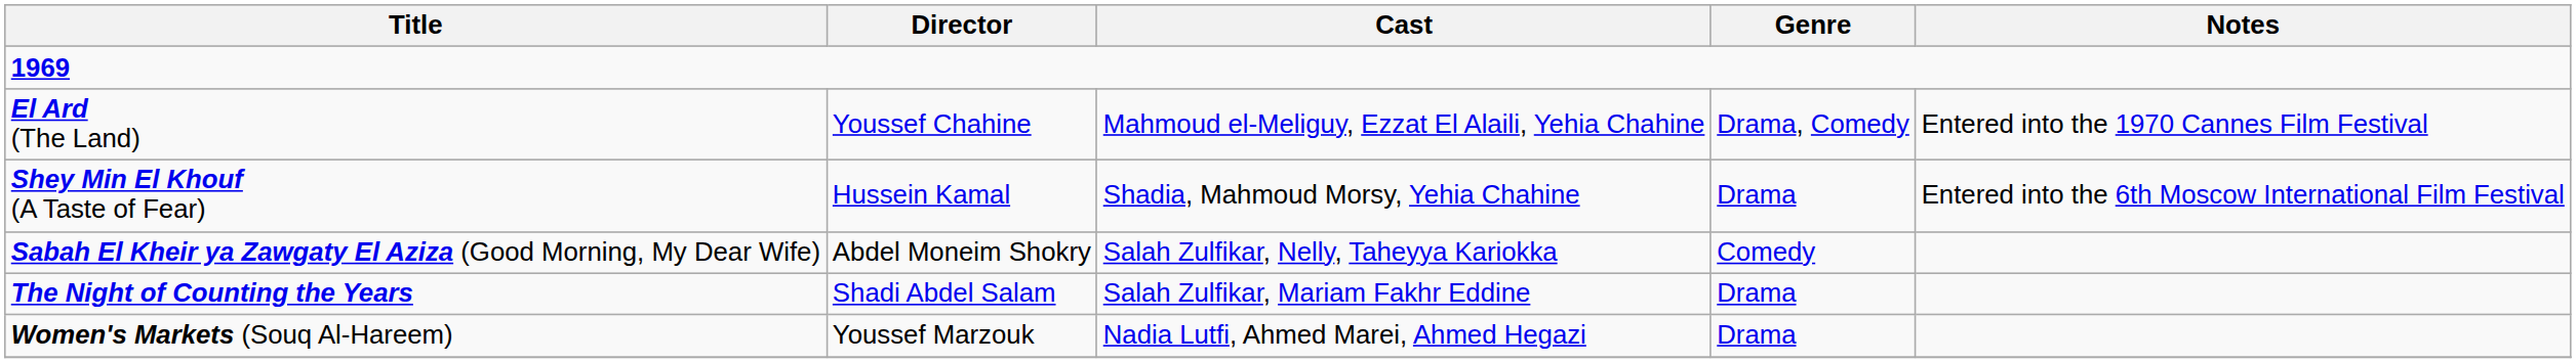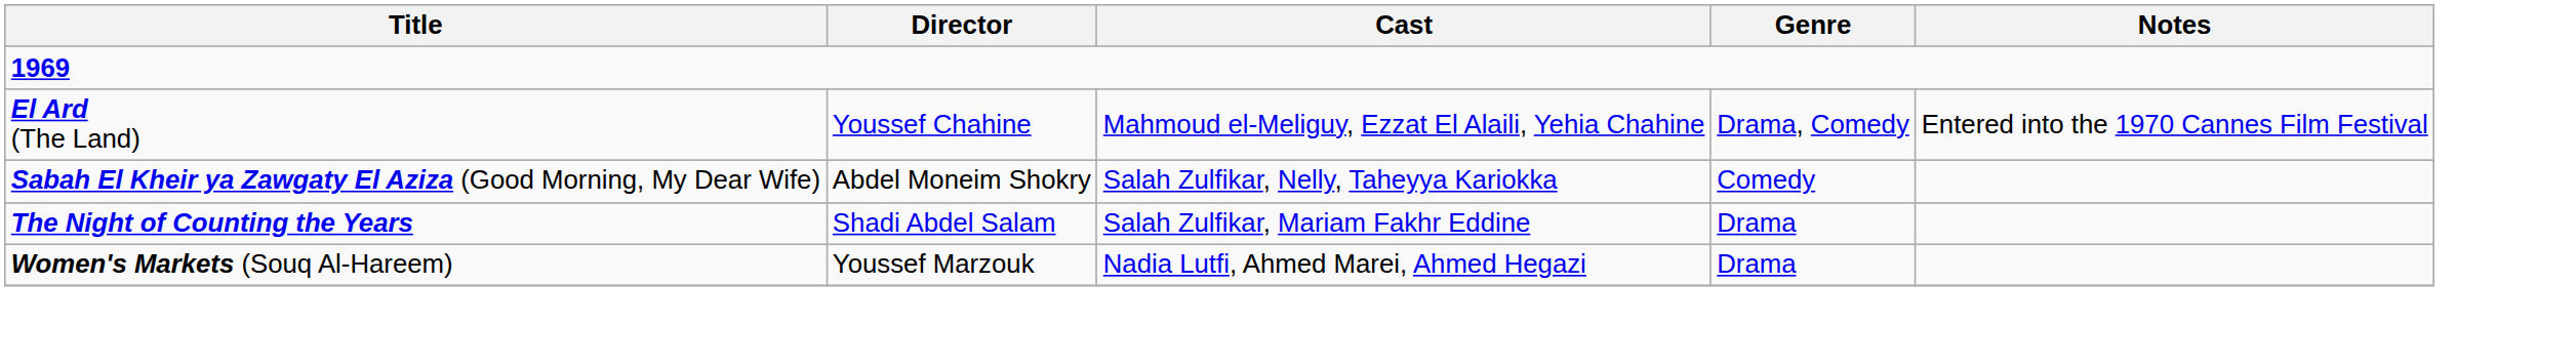- row: Shey Min El Khouf (A Taste of Fear) | Hussein Kamal | Shadia, Mahmoud Morsy, Yehia Chahine | Drama | Entered into the 6th Moscow International Film Festival
